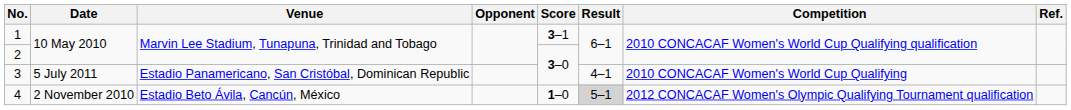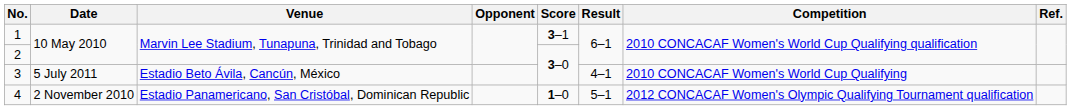3 | Venue: Estadio Panamericano, San Cristóbal, Dominican Republic -> Estadio Beto Ávila, Cancún, México
4 | Venue: Estadio Beto Ávila, Cancún, México -> Estadio Panamericano, San Cristóbal, Dominican Republic
4 | Result: lightgrey background -> no background
